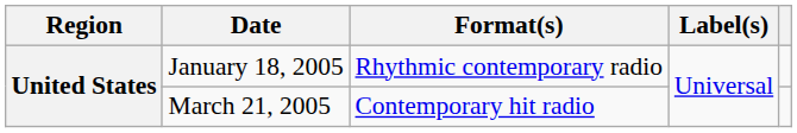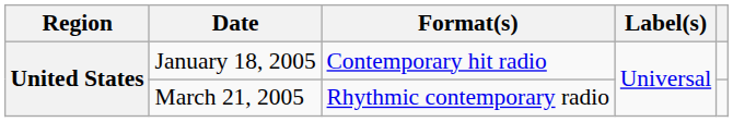January 18, 2005 | Format(s): Rhythmic contemporary radio -> Contemporary hit radio
March 21, 2005 | Format(s): Contemporary hit radio -> Rhythmic contemporary radio
